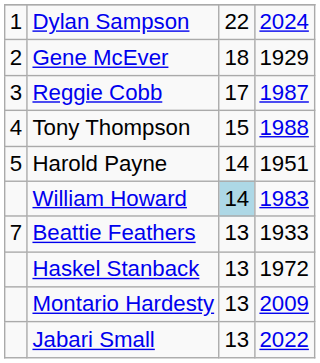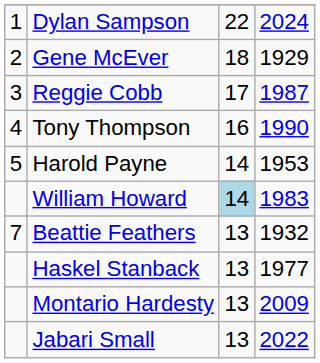Tony Thompson | column 3: 15 -> 16
Tony Thompson | column 4: 1988 -> 1990
Harold Payne | column 4: 1951 -> 1953
Beattie Feathers | column 4: 1933 -> 1932
Haskel Stanback | column 4: 1972 -> 1977
